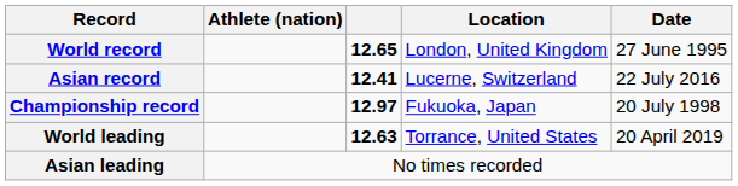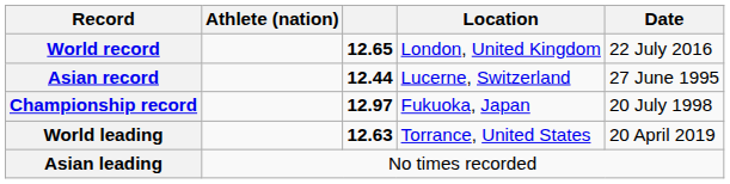World record | Date: 27 June 1995 -> 22 July 2016
Asian record | column 3: 12.41 -> 12.44
Asian record | Date: 22 July 2016 -> 27 June 1995
